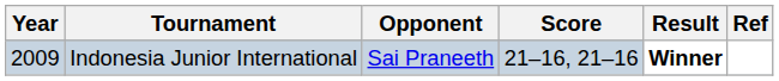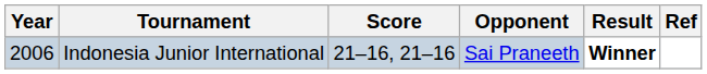columns swapped: Opponent <-> Score
Indonesia Junior International | Year: 2009 -> 2006
